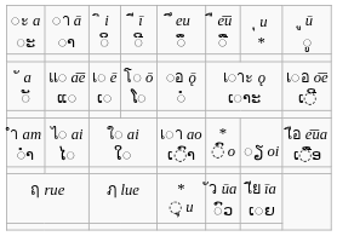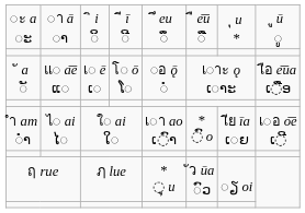ั a ◌ັ | column 8: เ◌อ o͞e ເ◌ີ -> เือ e͞ua ເ◌ືອ
ำ am ◌ໍາ | column 7: ◌ຽ oi -> เีย īa ເ◌ຍ
ำ am ◌ໍາ | column 8: เือ e͞ua ເ◌ືອ -> เ◌อ o͞e ເ◌ີ
ฤ rue | column 7: เีย īa ເ◌ຍ -> ◌ຽ oi
